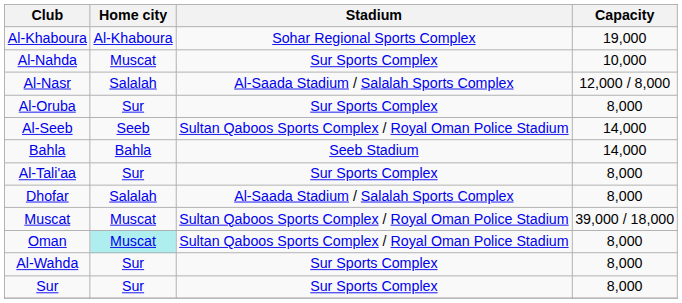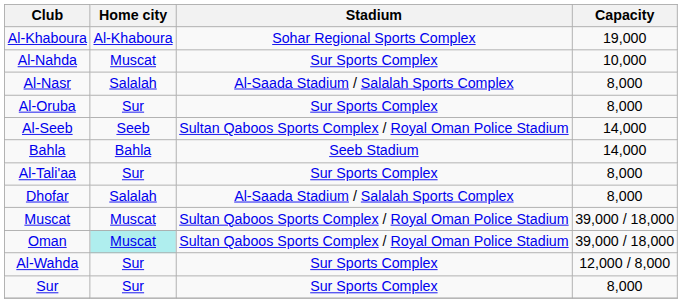Al-Nasr | Capacity: 12,000 / 8,000 -> 8,000
Oman | Capacity: 8,000 -> 39,000 / 18,000
Al-Wahda | Capacity: 8,000 -> 12,000 / 8,000
